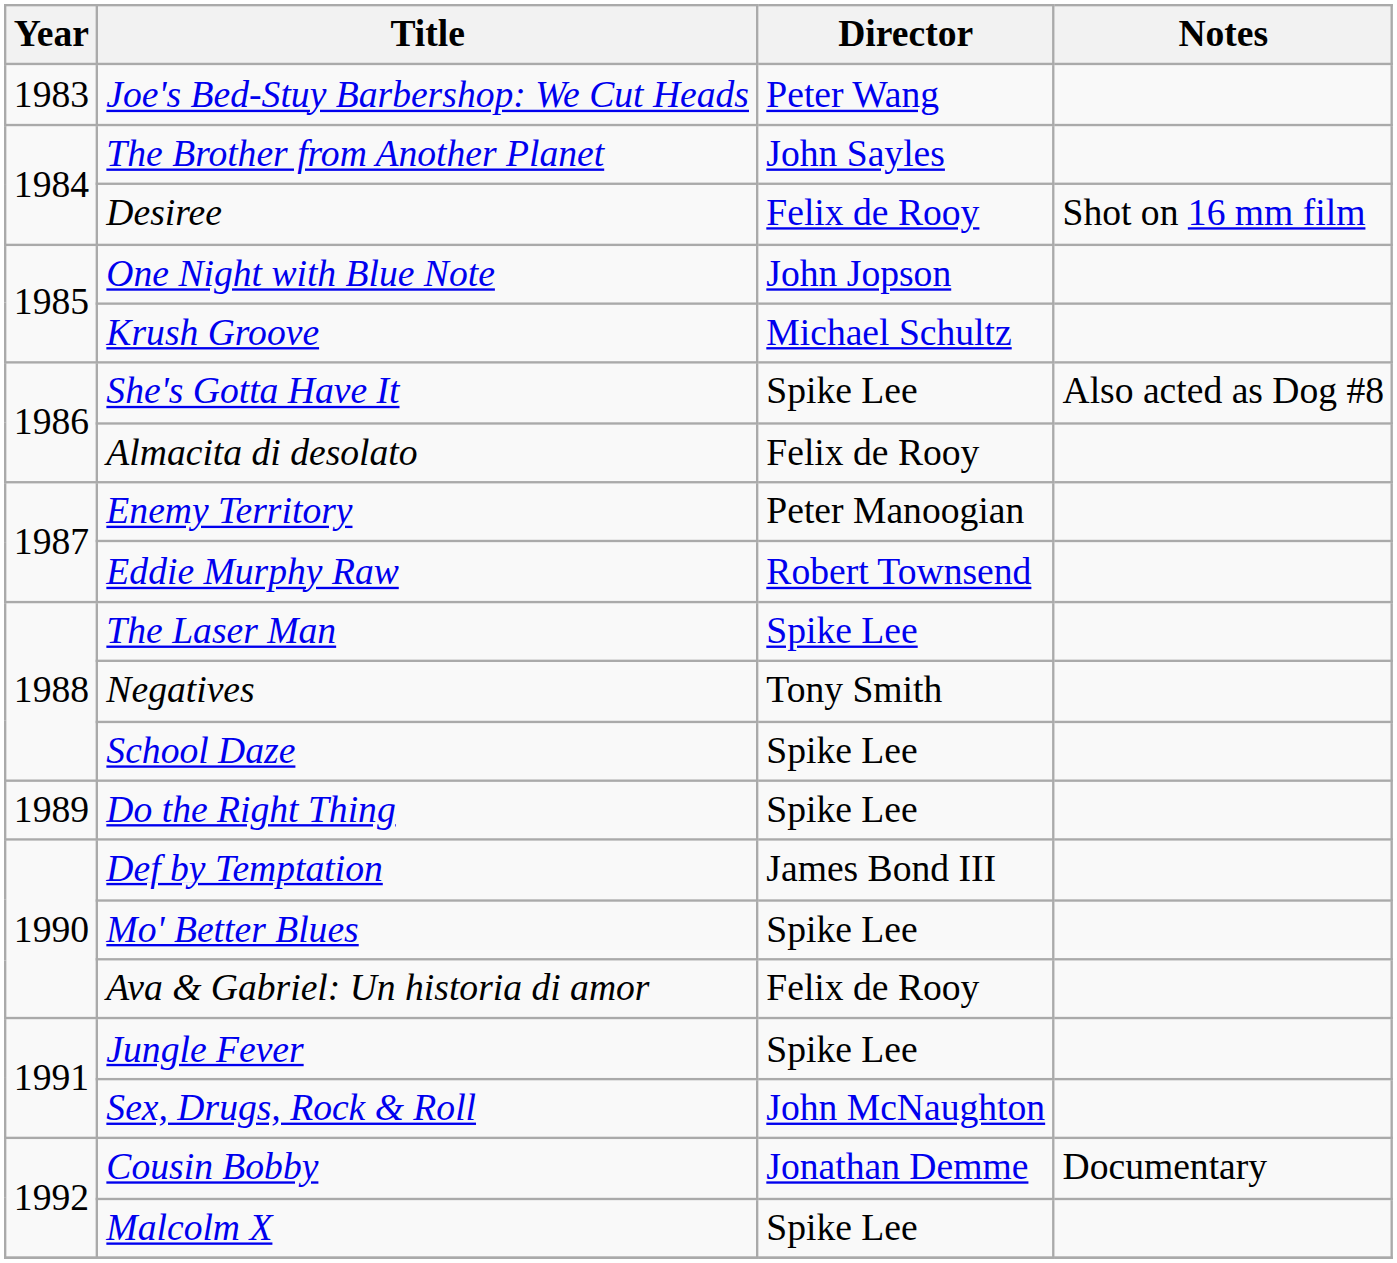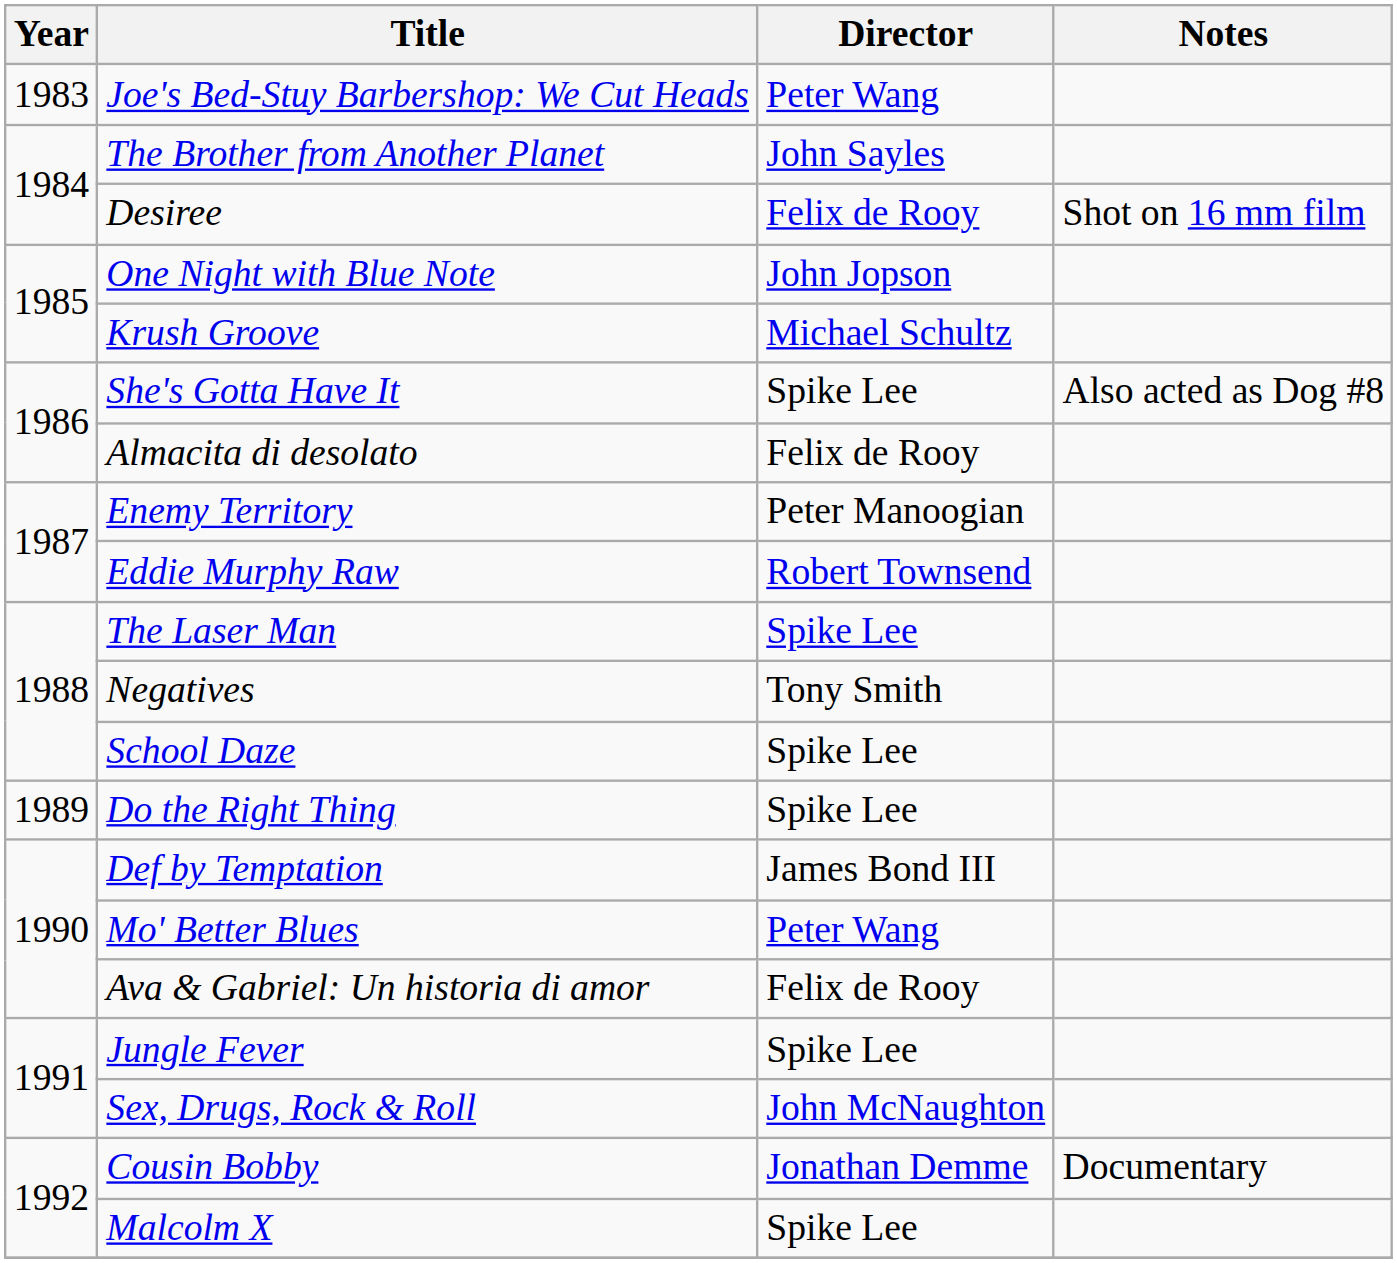Mo' Better Blues | Director: Spike Lee -> Peter Wang
